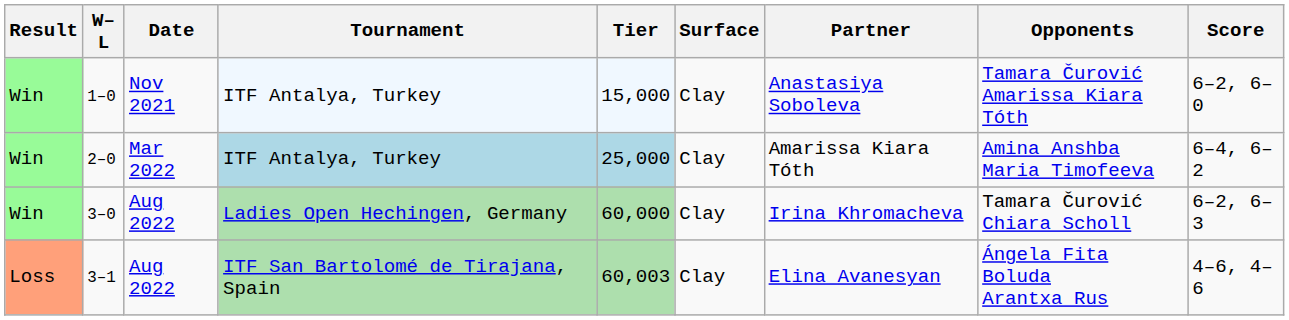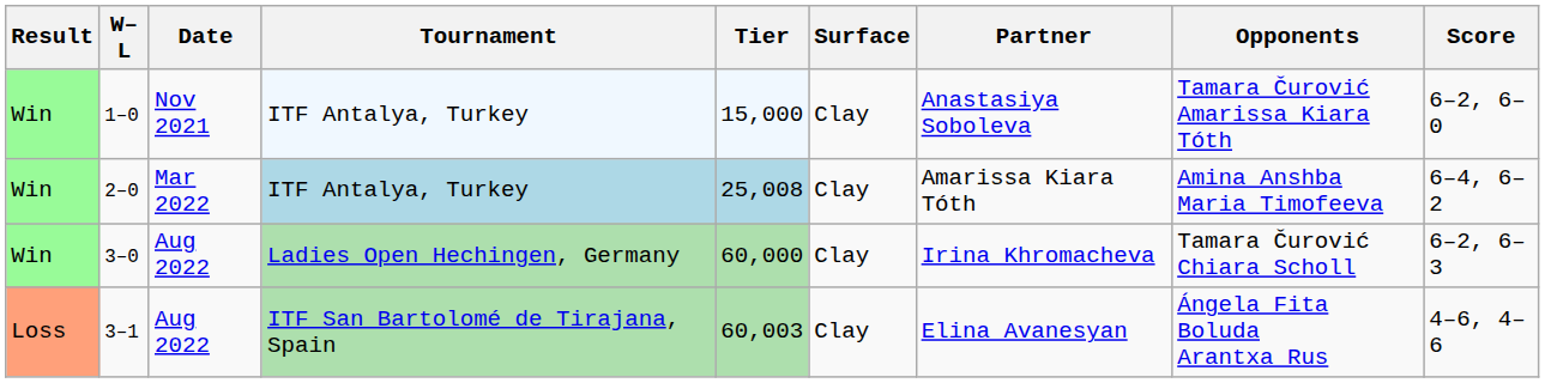2–0 | Tier: 25,000 -> 25,008
